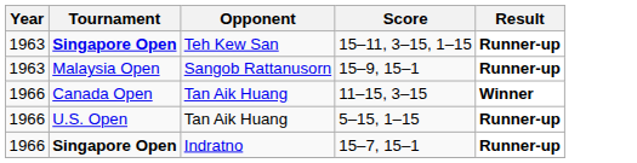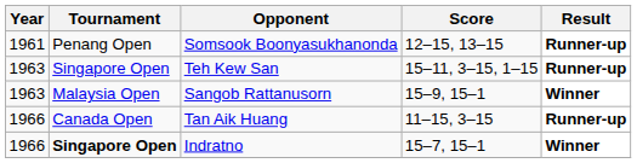+ row: 1961 | Penang Open | Somsook Boonyasukhanonda | 12–15, 13–15 | Runner-up
15–11, 3–15, 1–15 | Tournament: bold -> normal
15–9, 15–1 | Result: Runner-up -> Winner
11–15, 3–15 | Result: Winner -> Runner-up
- row: 1966 | U.S. Open | Tan Aik Huang | 5–15, 1–15 | Runner-up
15–7, 15–1 | Result: Runner-up -> Winner
